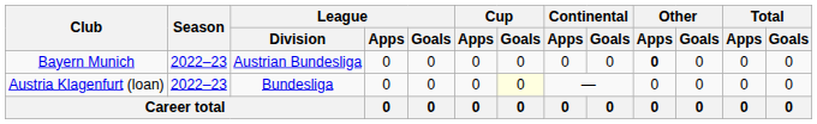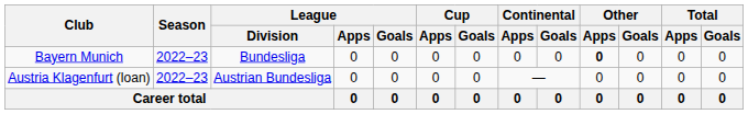Bayern Munich | League / Division: Austrian Bundesliga -> Bundesliga
Austria Klagenfurt (loan) | League / Division: Bundesliga -> Austrian Bundesliga
Austria Klagenfurt (loan) | Cup / Goals: lightyellow background -> no background
